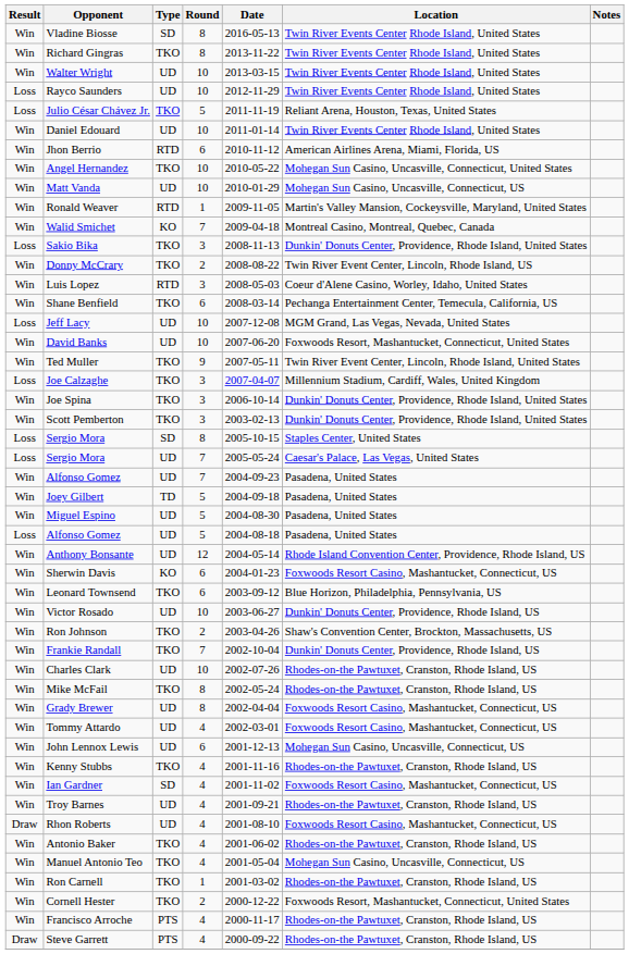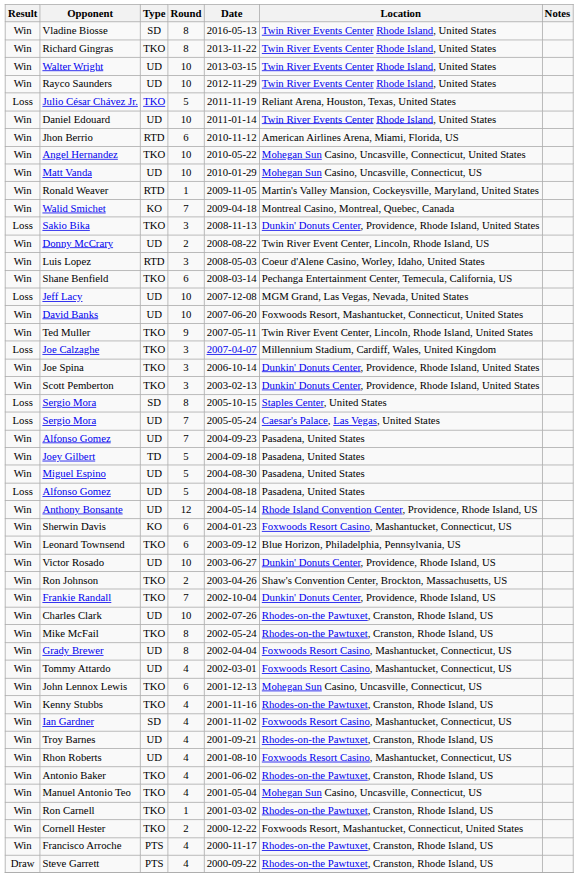Rayco Saunders | Result: Loss -> Win
Donny McCrary | Type: TKO -> UD
John Lennox Lewis | Type: UD -> TKO
Rhon Roberts | Result: Draw -> Win
